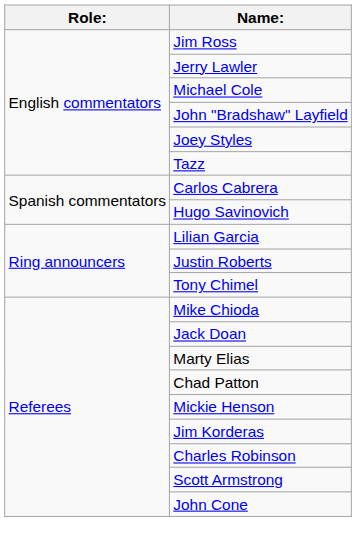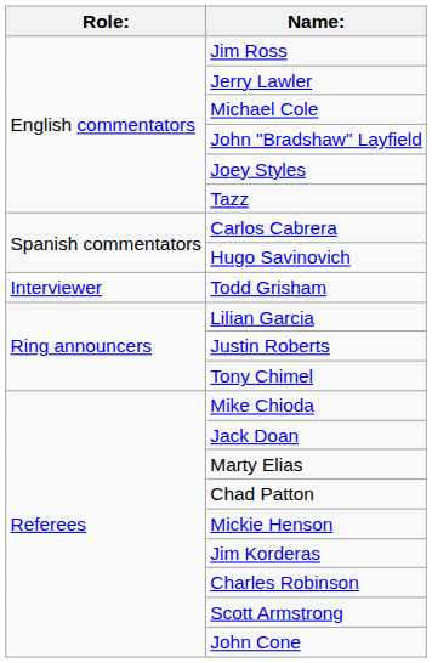+ row: Interviewer | Todd Grisham
